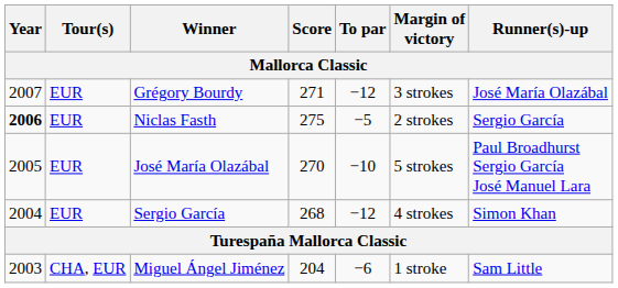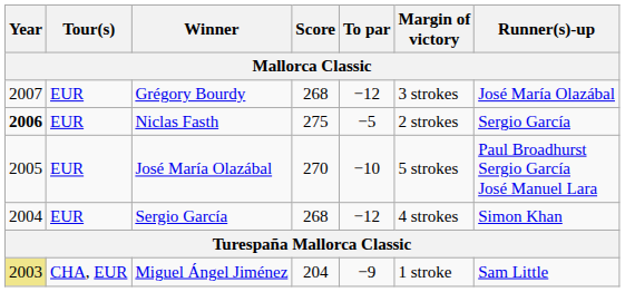Grégory Bourdy | Score: 271 -> 268
Miguel Ángel Jiménez | Year: no background -> khaki background
Miguel Ángel Jiménez | To par: −6 -> −9
